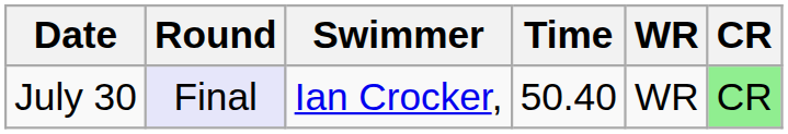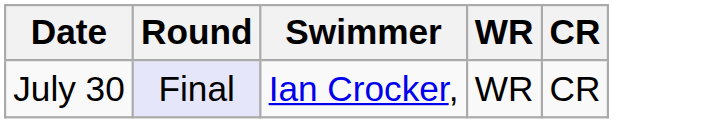- column: Time | 50.40
July 30 | CR: lightgreen background -> no background
